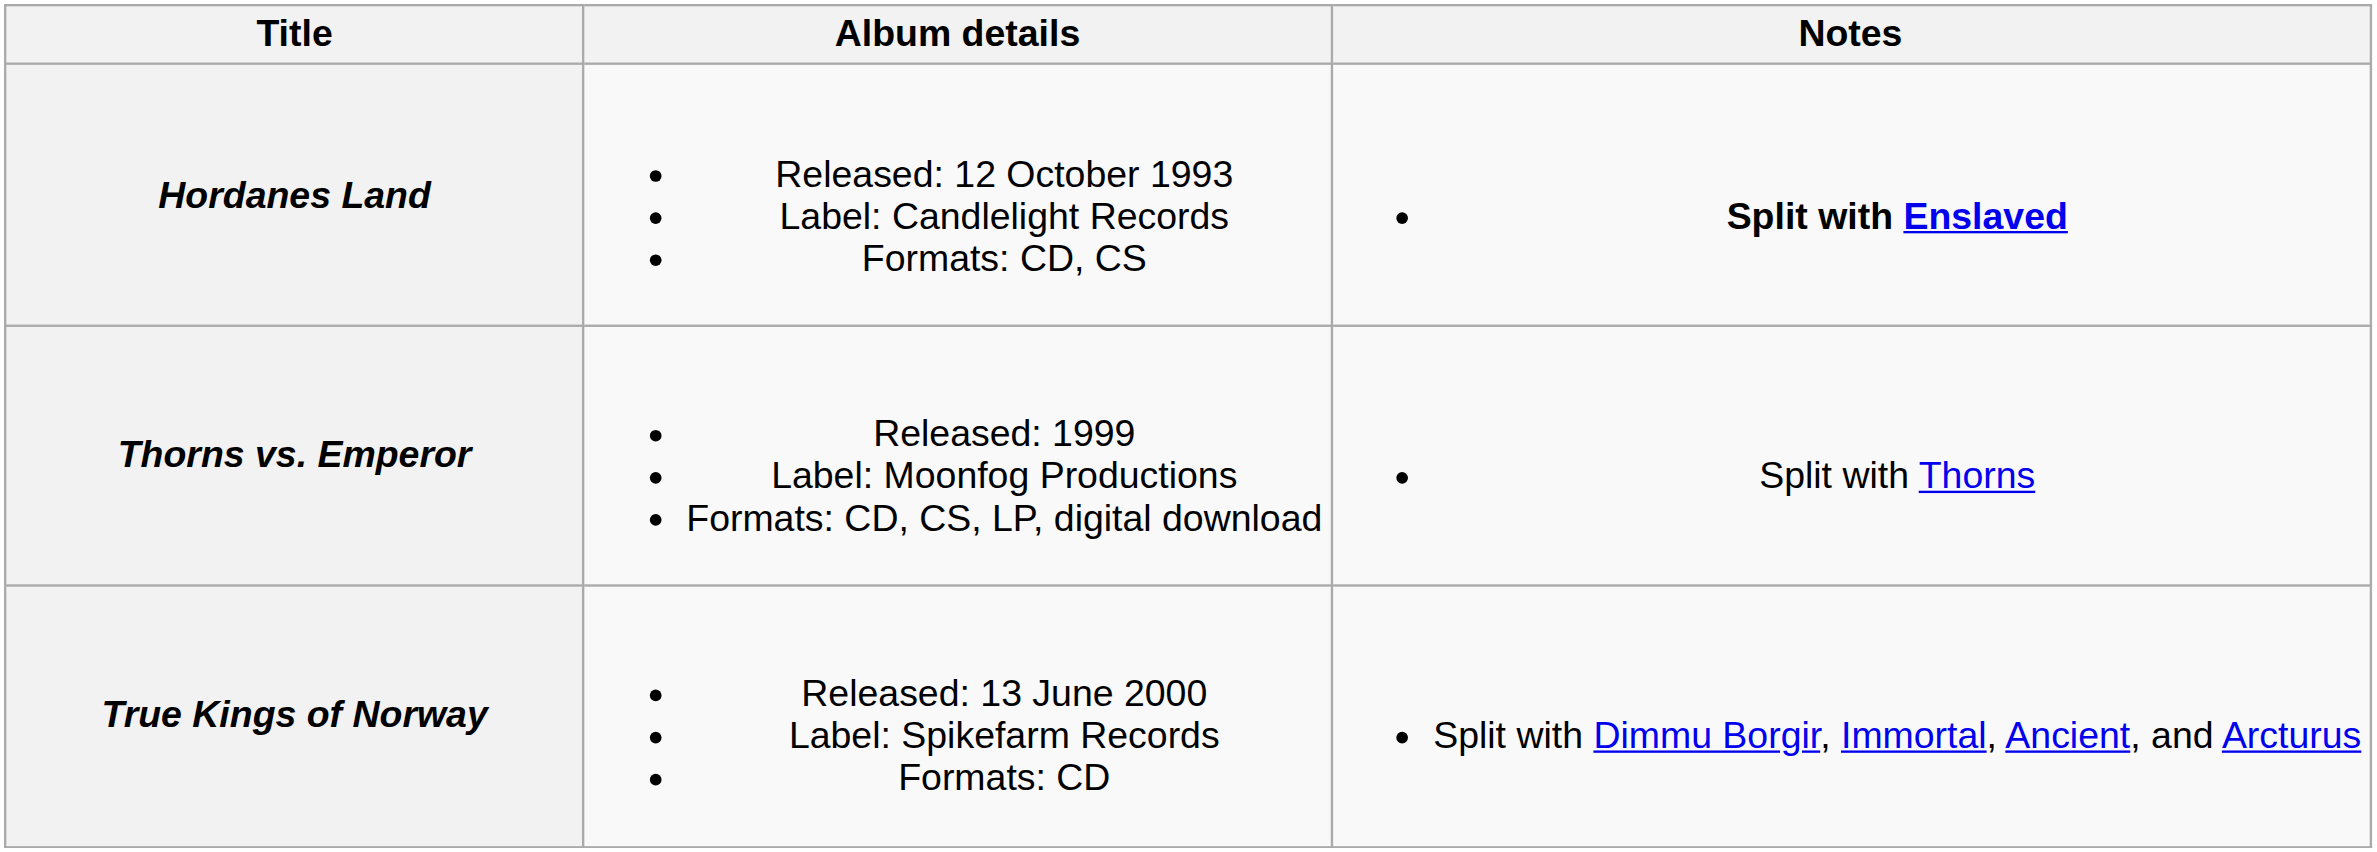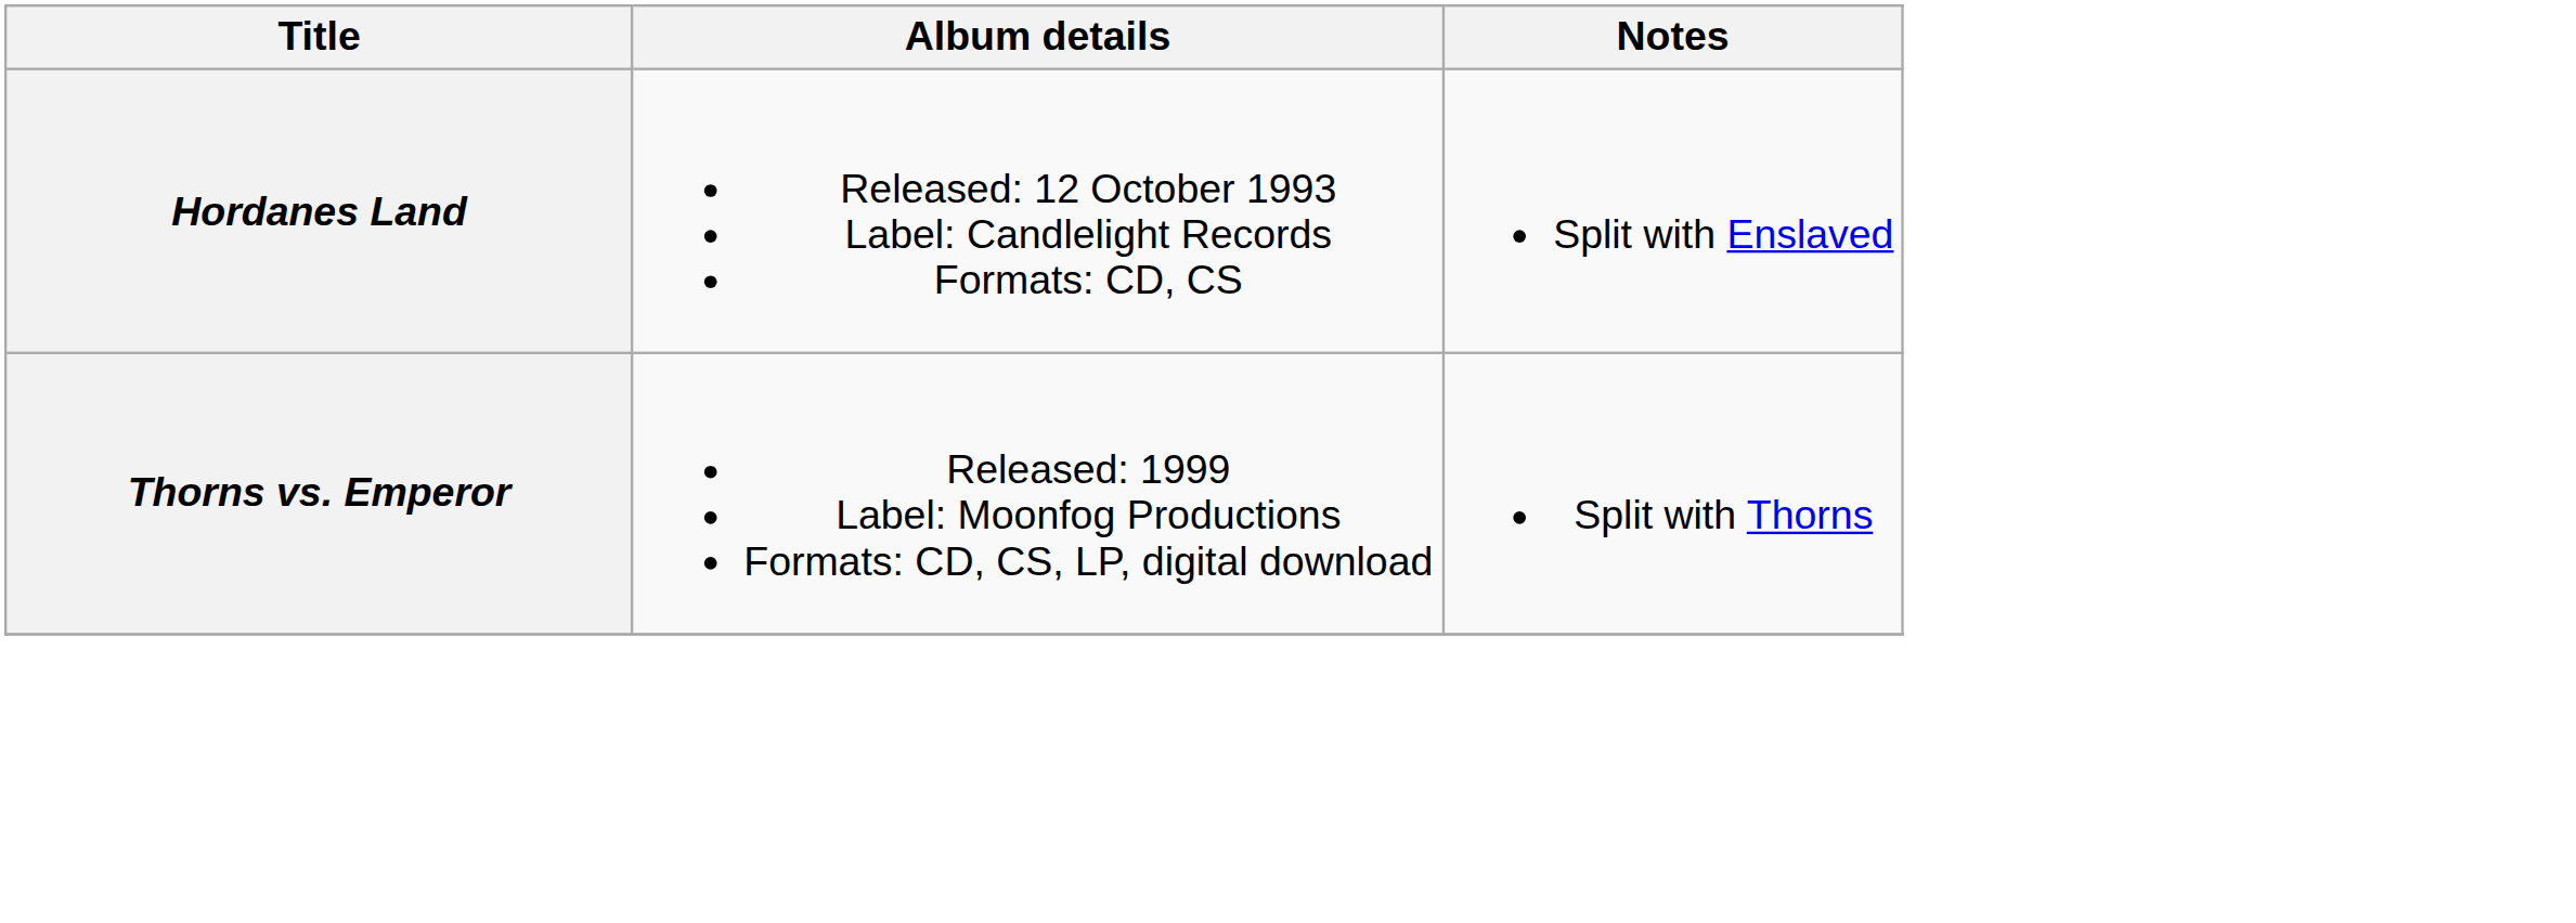Hordanes Land | Notes: bold -> normal
- row: True Kings of Norway | Released: 13 June 2000 Label: Spikefarm Records Formats: CD | Split with Dimmu Borgir, Immortal, Ancient, and Arcturus
